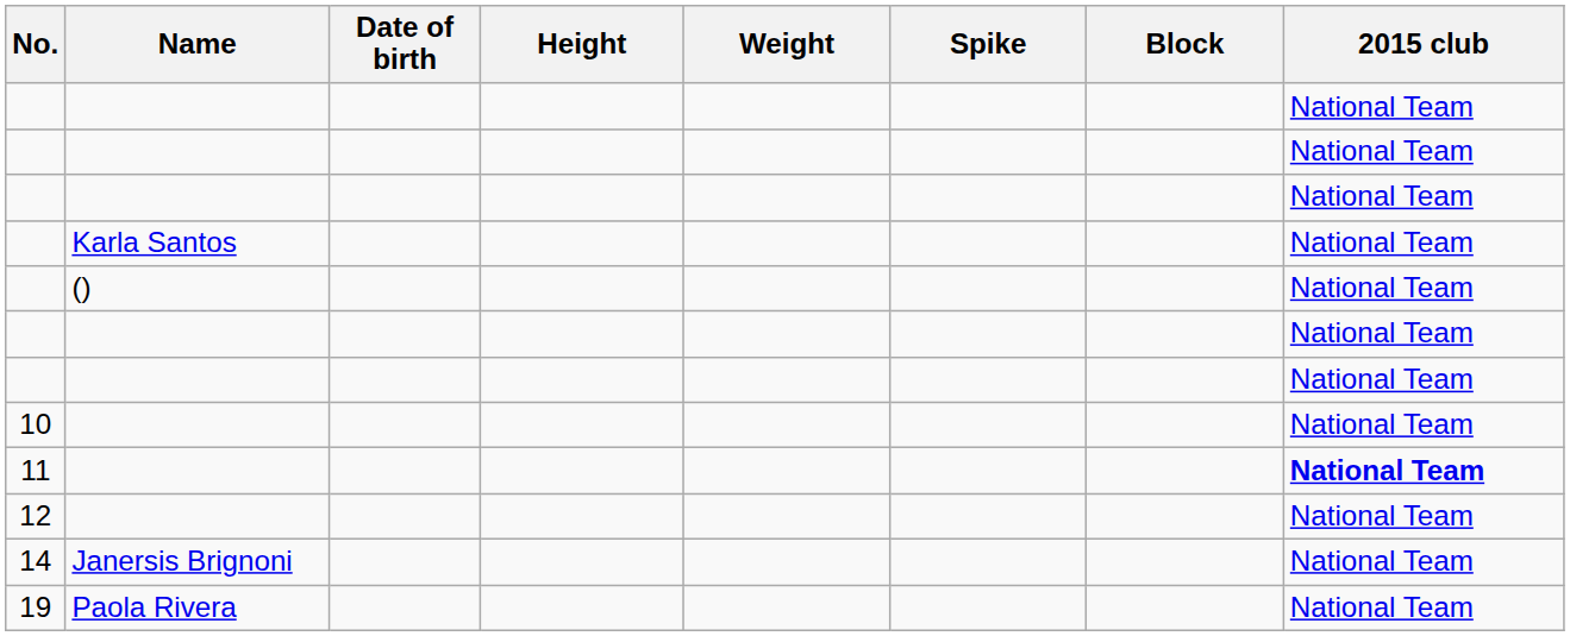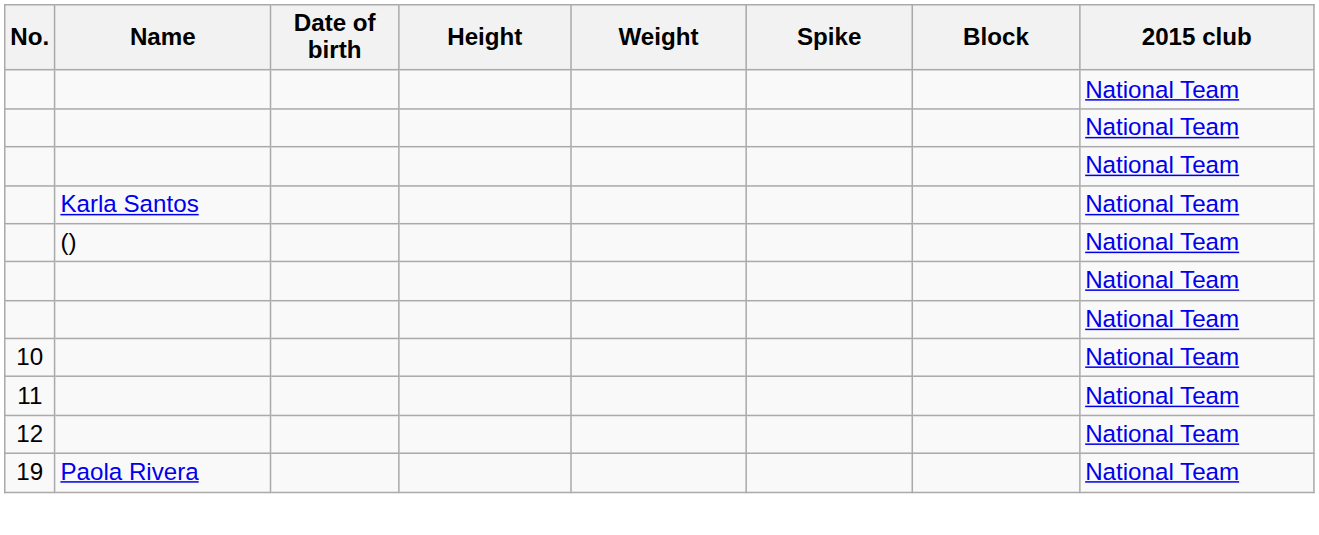11 | 2015 club: bold -> normal
- row: 14 | Janersis Brignoni | National Team
